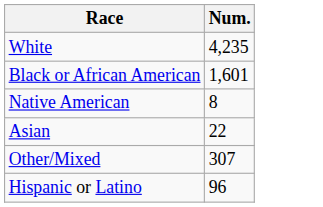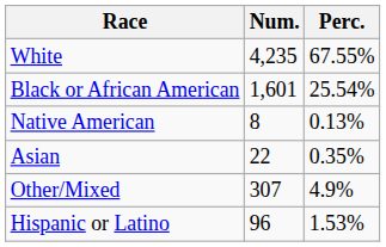+ column: Perc. | 67.55% | 25.54% | 0.13% | 0.35% | 4.9% | 1.53%
